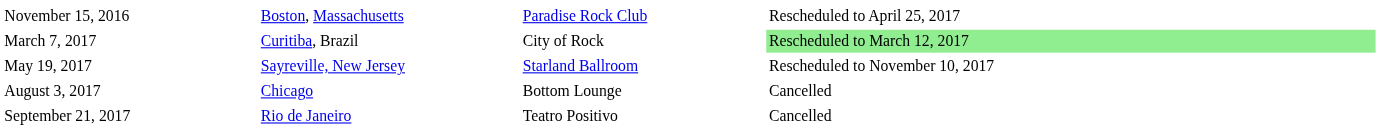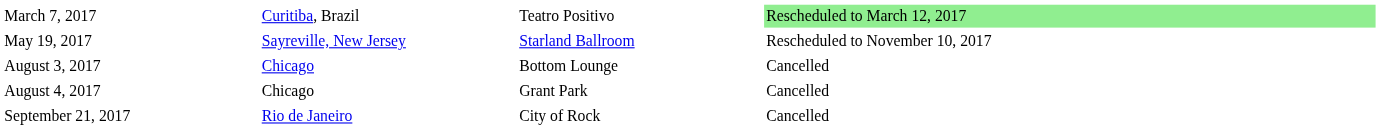- row: November 15, 2016 | Boston, Massachusetts | Paradise Rock Club | Rescheduled to April 25, 2017
March 7, 2017 | column 3: City of Rock -> Teatro Positivo
+ row: August 4, 2017 | Chicago | Grant Park | Cancelled
September 21, 2017 | column 3: Teatro Positivo -> City of Rock
